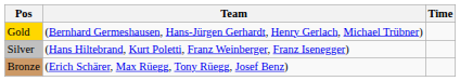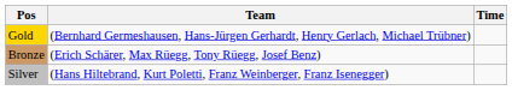rows swapped: Silver <-> Bronze
